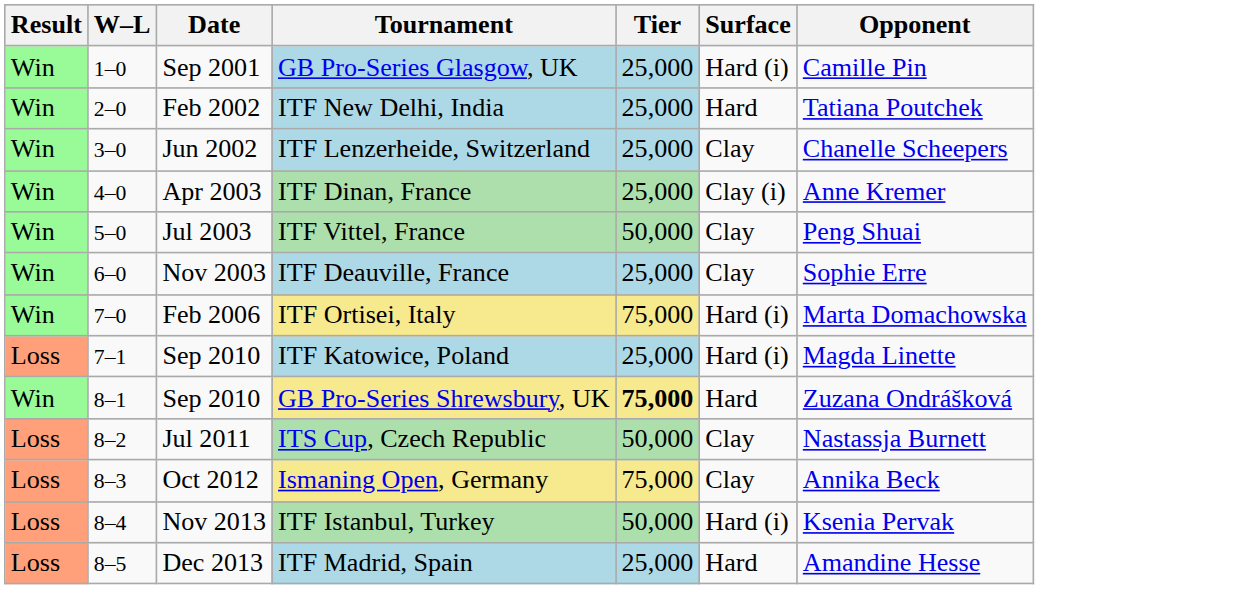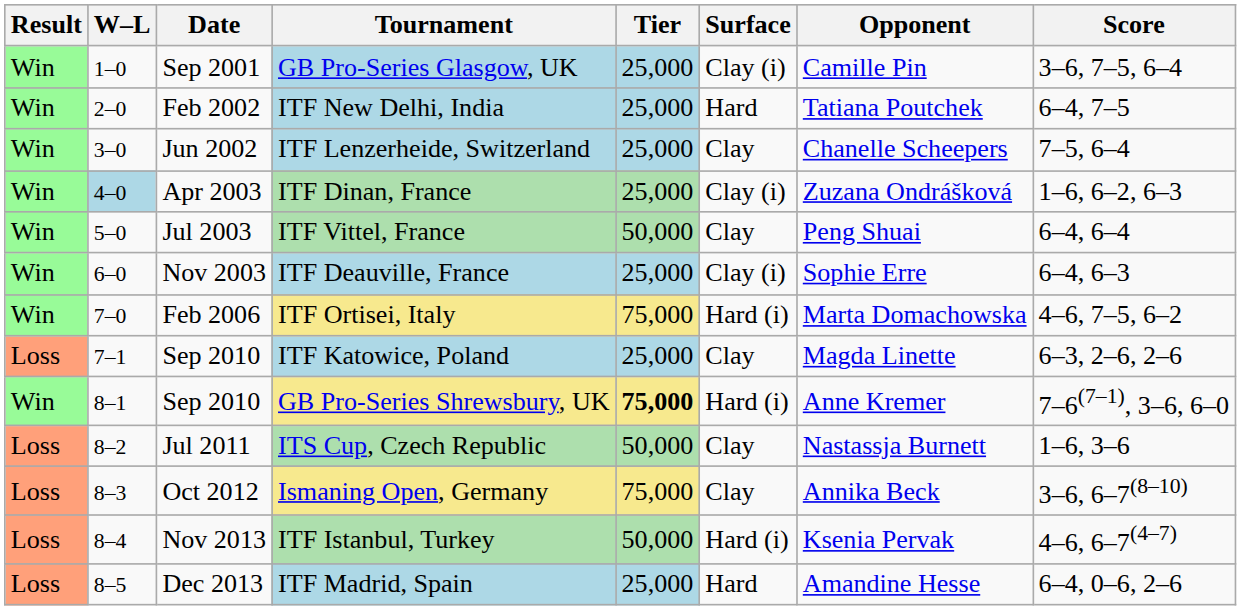+ column: Score | 3–6, 7–5, 6–4 | 6–4, 7–5 | 7–5, 6–4 | 1–6, 6–2, 6–3 | 6–4, 6–4 | 6–4, 6–3 | 4–6, 7–5, 6–2 | 6–3, 2–6, 2–6 | 7–6(7–1), 3–6, 6–0 | 1–6, 3–6 | 3–6, 6–7(8–10) | 4–6, 6–7(4–7) | 6–4, 0–6, 2–6
GB Pro-Series Glasgow, UK | Surface: Hard (i) -> Clay (i)
ITF Dinan, France | W–L: no background -> lightblue background
ITF Dinan, France | Opponent: Anne Kremer -> Zuzana Ondrášková
ITF Deauville, France | Surface: Clay -> Clay (i)
ITF Katowice, Poland | Surface: Hard (i) -> Clay
GB Pro-Series Shrewsbury, UK | Surface: Hard -> Hard (i)
GB Pro-Series Shrewsbury, UK | Opponent: Zuzana Ondrášková -> Anne Kremer
